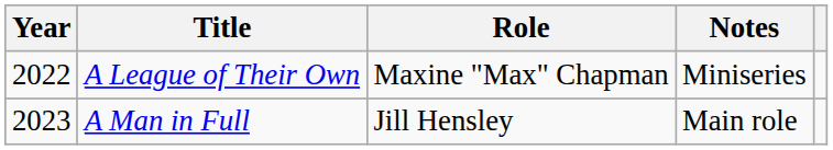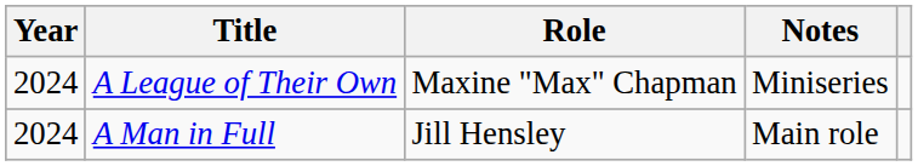A League of Their Own | Year: 2022 -> 2024
A Man in Full | Year: 2023 -> 2024
